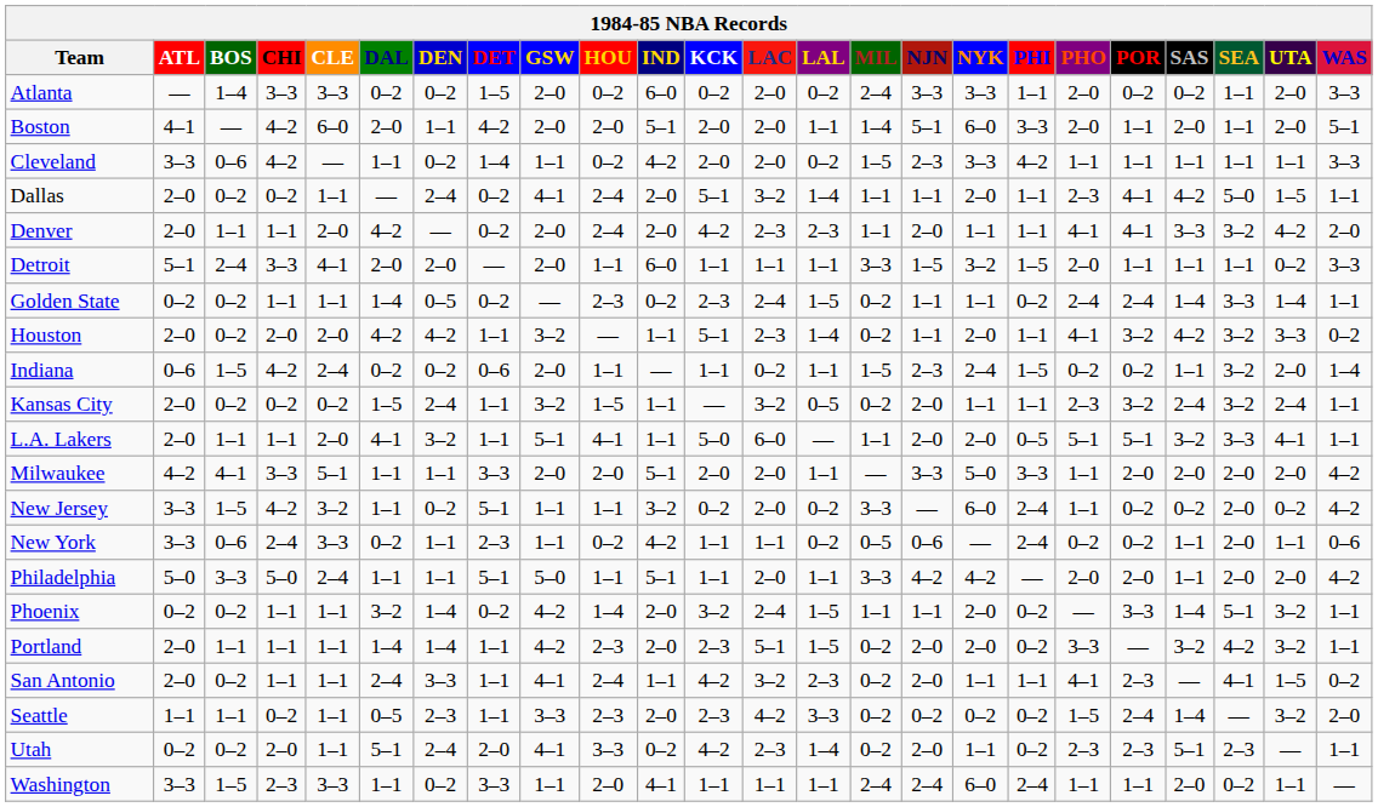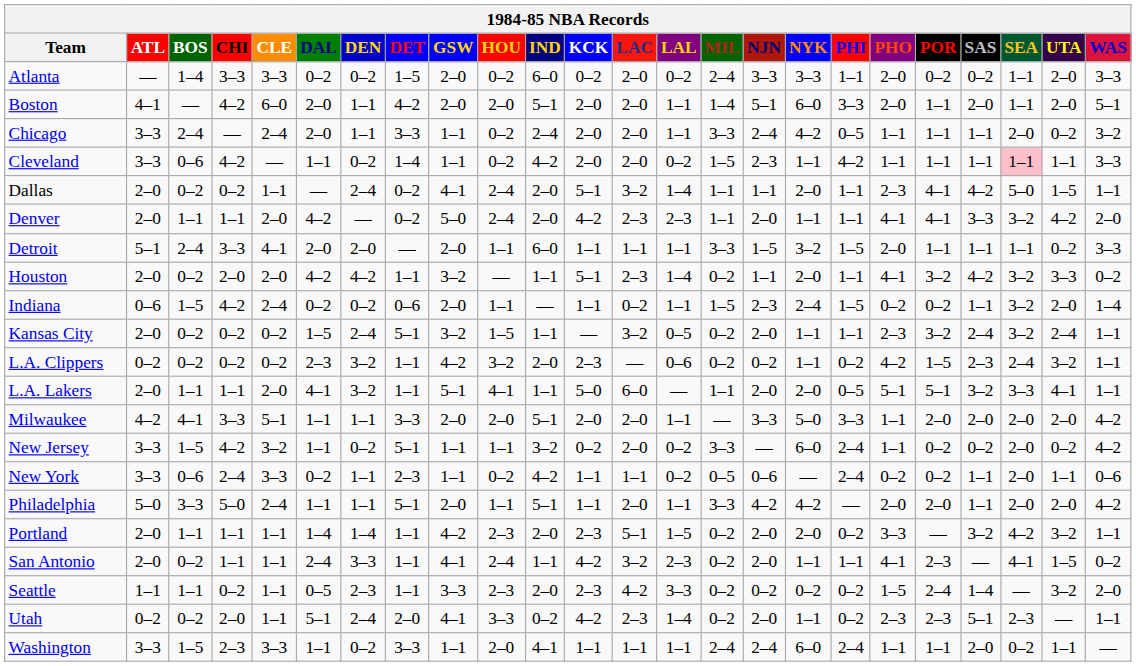+ row: Chicago | 3–3 | 2–4 | — | 2–4 | 2–0 | 1–1 | 3–3 | 1–1 | 0–2 | 2–4 | 2–0 | 2–0 | 1–1 | 3–3 | 2–4 | 4–2 | 0–5 | 1–1 | 1–1 | 1–1 | 2–0 | 0–2 | 3–2
Cleveland | NYK: 3–3 -> 1–1
Cleveland | SEA: no background -> pink background
Denver | GSW: 2–0 -> 5–0
- row: Golden State | 0–2 | 0–2 | 1–1 | 1–1 | 1–4 | 0–5 | 0–2 | — | 2–3 | 0–2 | 2–3 | 2–4 | 1–5 | 0–2 | 1–1 | 1–1 | 0–2 | 2–4 | 2–4 | 1–4 | 3–3 | 1–4 | 1–1
Kansas City | DET: 1–1 -> 5–1
+ row: L.A. Clippers | 0–2 | 0–2 | 0–2 | 0–2 | 2–3 | 3–2 | 1–1 | 4–2 | 3–2 | 2–0 | 2–3 | — | 0–6 | 0–2 | 0–2 | 1–1 | 0–2 | 4–2 | 1–5 | 2–3 | 2–4 | 3–2 | 1–1
Philadelphia | GSW: 5–0 -> 2–0
- row: Phoenix | 0–2 | 0–2 | 1–1 | 1–1 | 3–2 | 1–4 | 0–2 | 4–2 | 1–4 | 2–0 | 3–2 | 2–4 | 1–5 | 1–1 | 1–1 | 2–0 | 0–2 | — | 3–3 | 1–4 | 5–1 | 3–2 | 1–1
